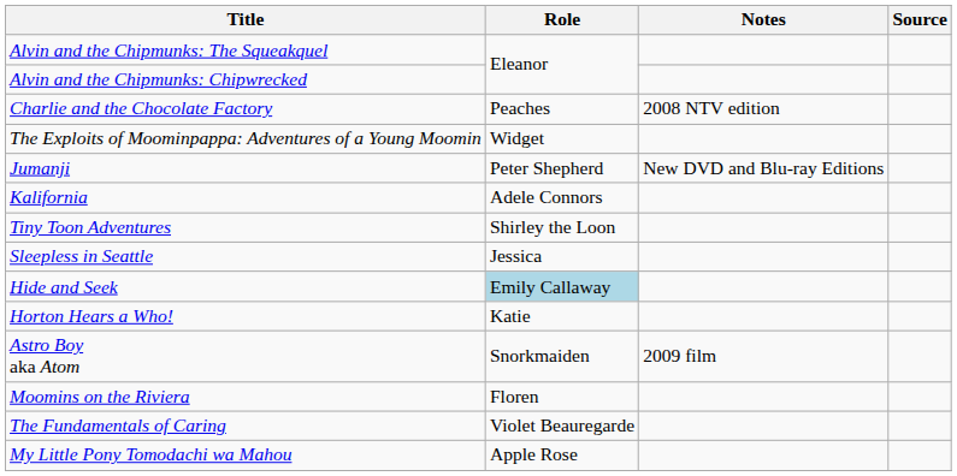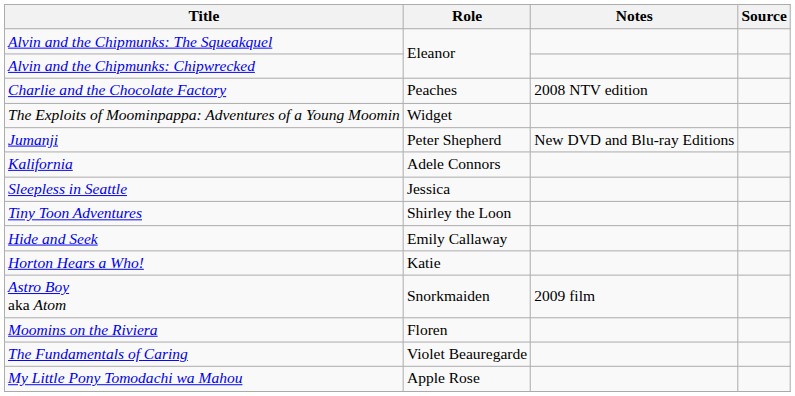rows swapped: Sleepless in Seattle <-> Tiny Toon Adventures
Hide and Seek | Role: lightblue background -> no background
